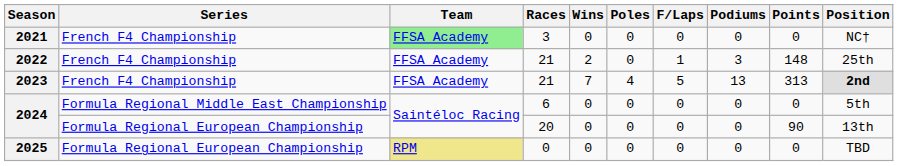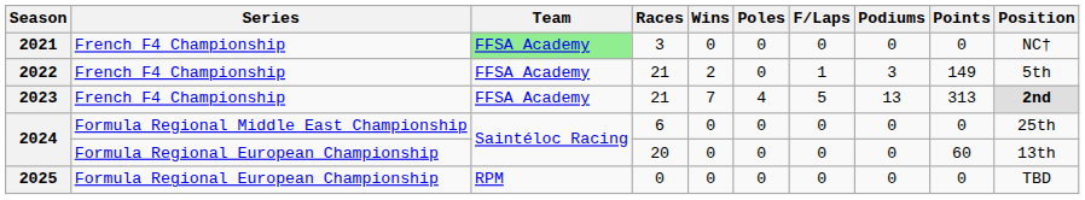2022 | Points: 148 -> 149
2022 | Position: 25th -> 5th
2024 / 6 | Position: 5th -> 25th
2024 / 20 | Points: 90 -> 60
2025 | Team: khaki background -> no background
